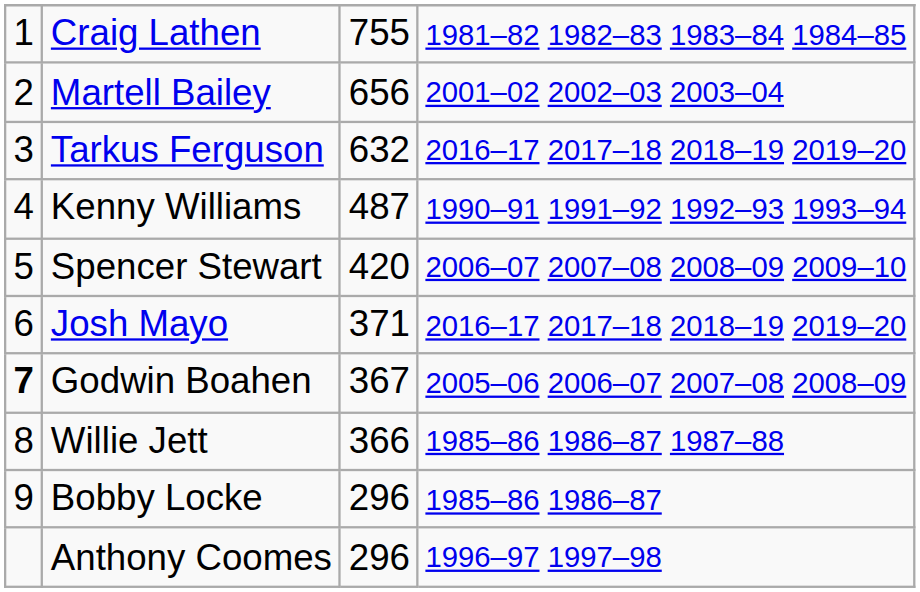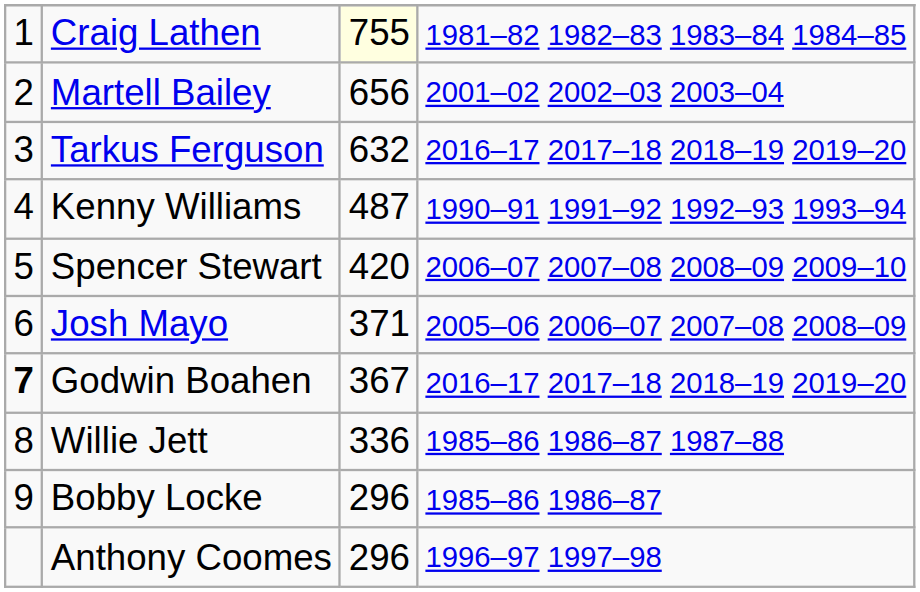Craig Lathen | column 3: no background -> lightyellow background
Josh Mayo | column 4: 2016–17 2017–18 2018–19 2019–20 -> 2005–06 2006–07 2007–08 2008–09
Godwin Boahen | column 4: 2005–06 2006–07 2007–08 2008–09 -> 2016–17 2017–18 2018–19 2019–20
Willie Jett | column 3: 366 -> 336
